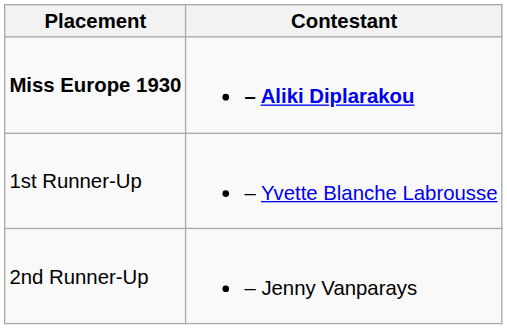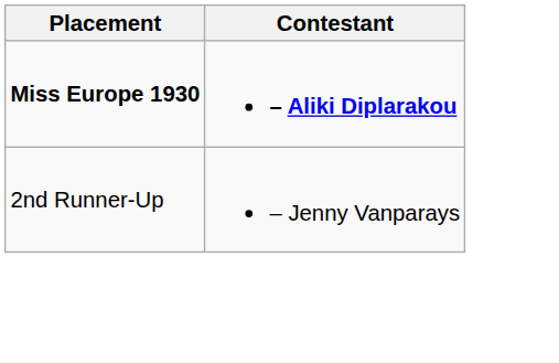- row: 1st Runner-Up | – Yvette Blanche Labrousse
